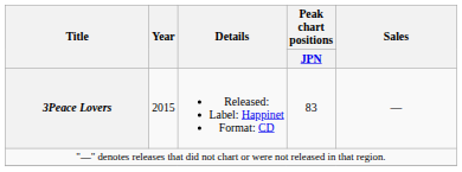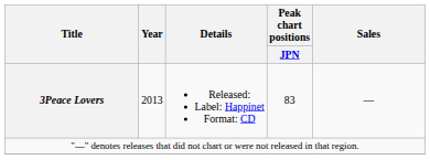3Peace Lovers | Year: 2015 -> 2013
